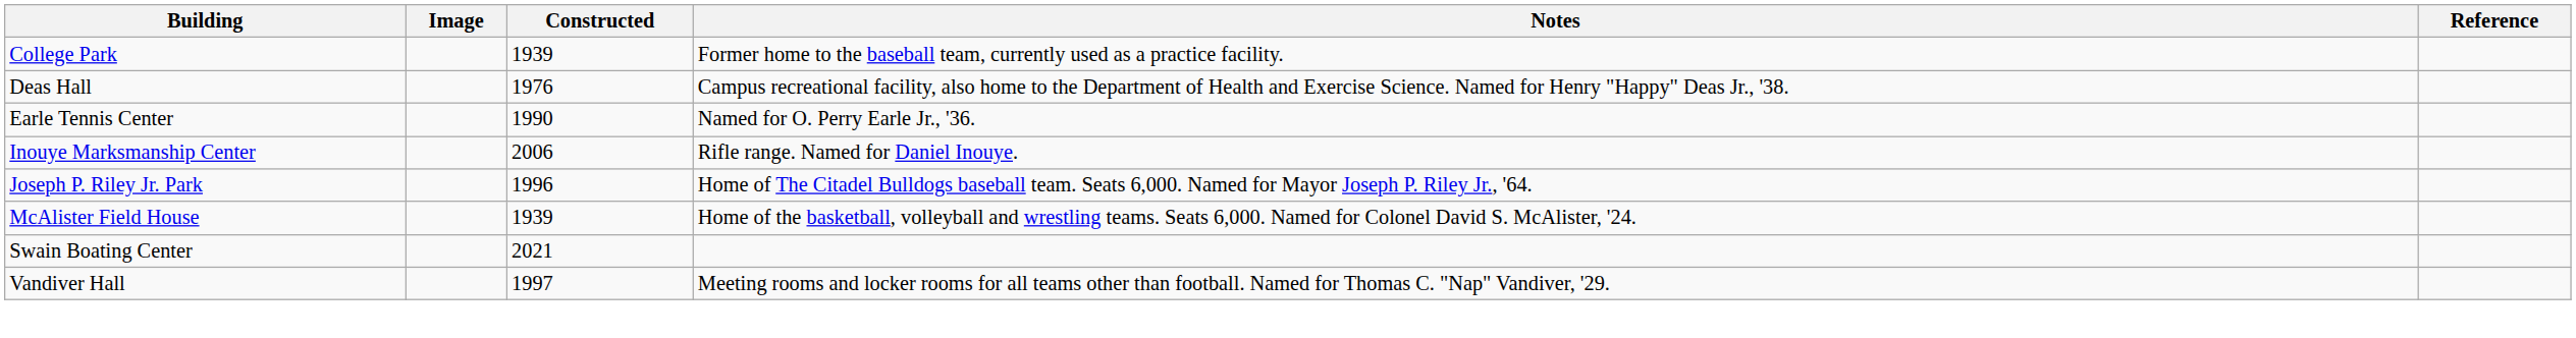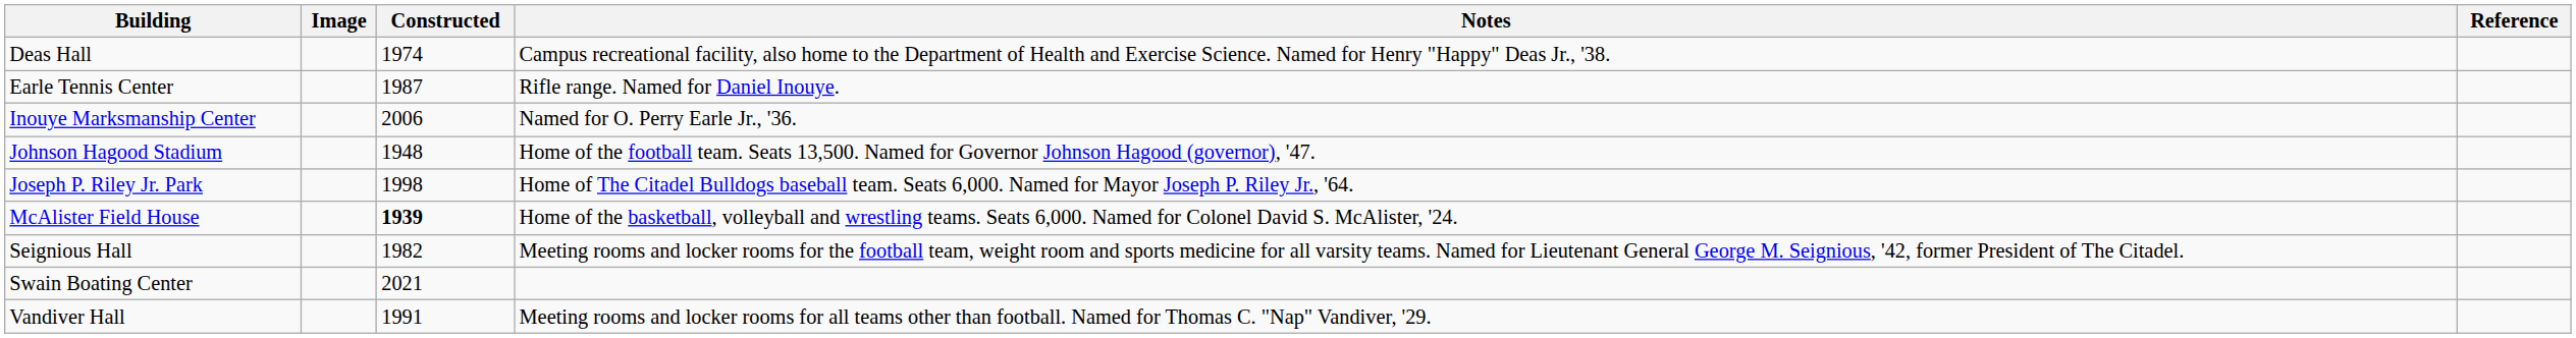- row: College Park | 1939 | Former home to the baseball team, currently used as a practice facility.
Deas Hall | Constructed: 1976 -> 1974
Earle Tennis Center | Constructed: 1990 -> 1987
Earle Tennis Center | Notes: Named for O. Perry Earle Jr., '36. -> Rifle range. Named for Daniel Inouye.
Inouye Marksmanship Center | Notes: Rifle range. Named for Daniel Inouye. -> Named for O. Perry Earle Jr., '36.
+ row: Johnson Hagood Stadium | 1948 | Home of the football team. Seats 13,500. Named for Governor Johnson Hagood (governor), '47.
Joseph P. Riley Jr. Park | Constructed: 1996 -> 1998
McAlister Field House | Constructed: normal -> bold
+ row: Seignious Hall | 1982 | Meeting rooms and locker rooms for the football team, weight room and sports medicine for all varsity teams. Named for Lieutenant General George M. Seignious, '42, former President of The Citadel.
Vandiver Hall | Constructed: 1997 -> 1991
